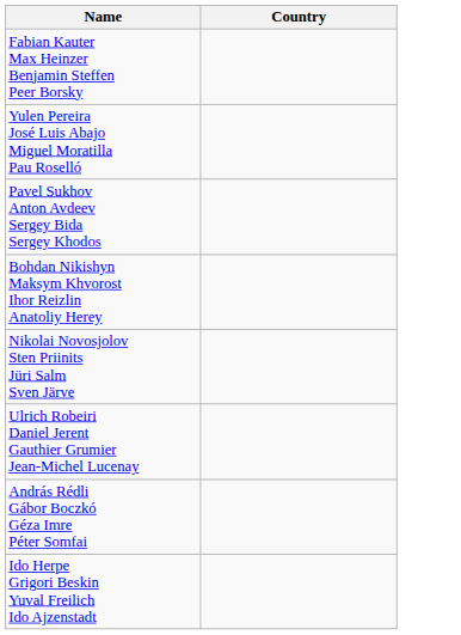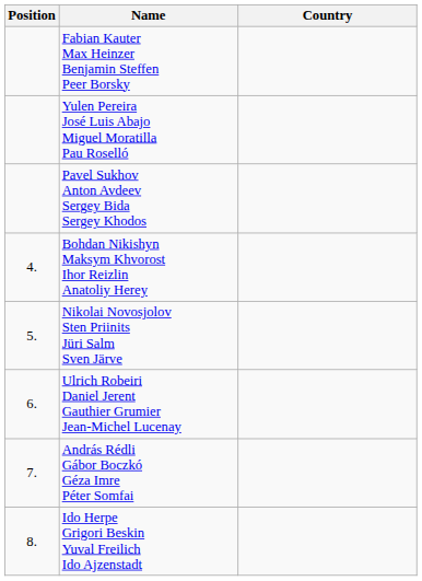+ column: Position | 4. | 5. | 6. | 7. | 8.
